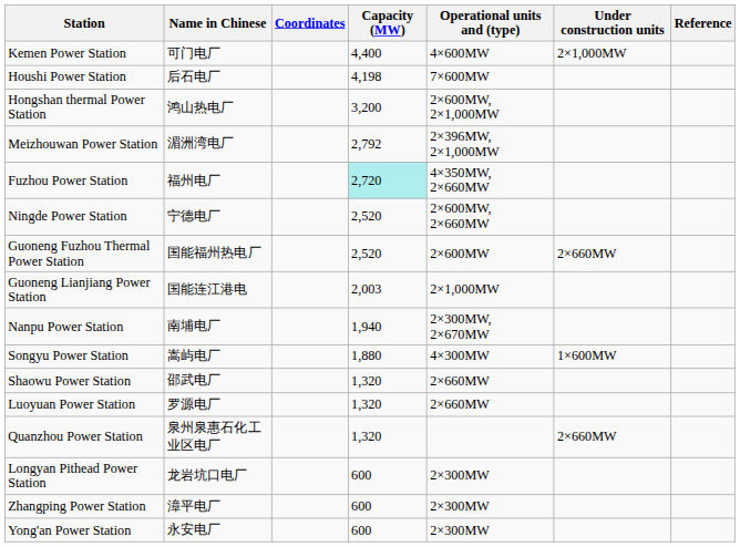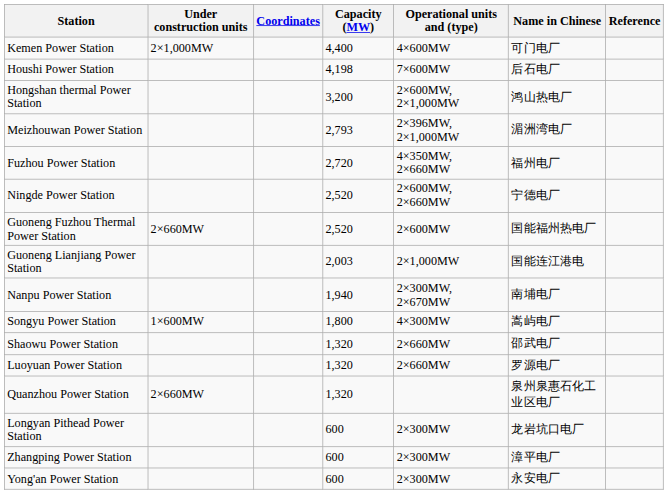columns swapped: Name in Chinese <-> Under construction units
Meizhouwan Power Station | Capacity (MW): 2,792 -> 2,793
Fuzhou Power Station | Capacity (MW): paleturquoise background -> no background
Songyu Power Station | Capacity (MW): 1,880 -> 1,800
